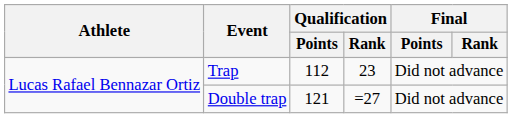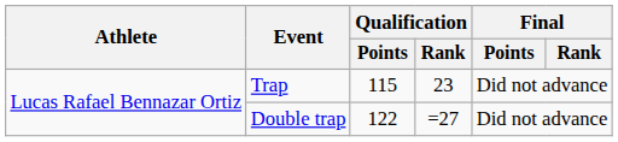Trap | Qualification / Points: 112 -> 115
Double trap | Qualification / Points: 121 -> 122
